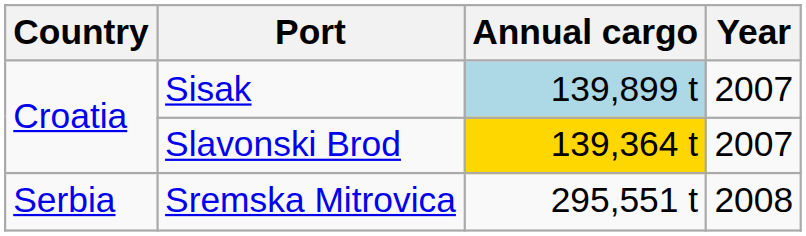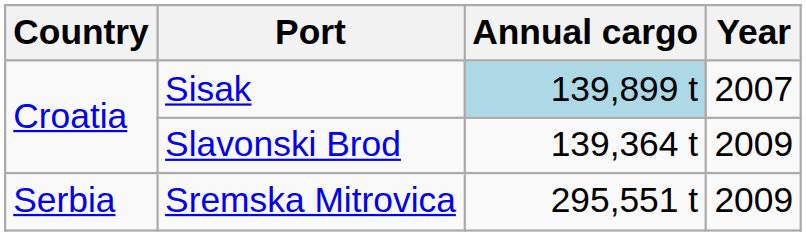Slavonski Brod | Annual cargo: gold background -> no background
Slavonski Brod | Year: 2007 -> 2009
Sremska Mitrovica | Year: 2008 -> 2009
